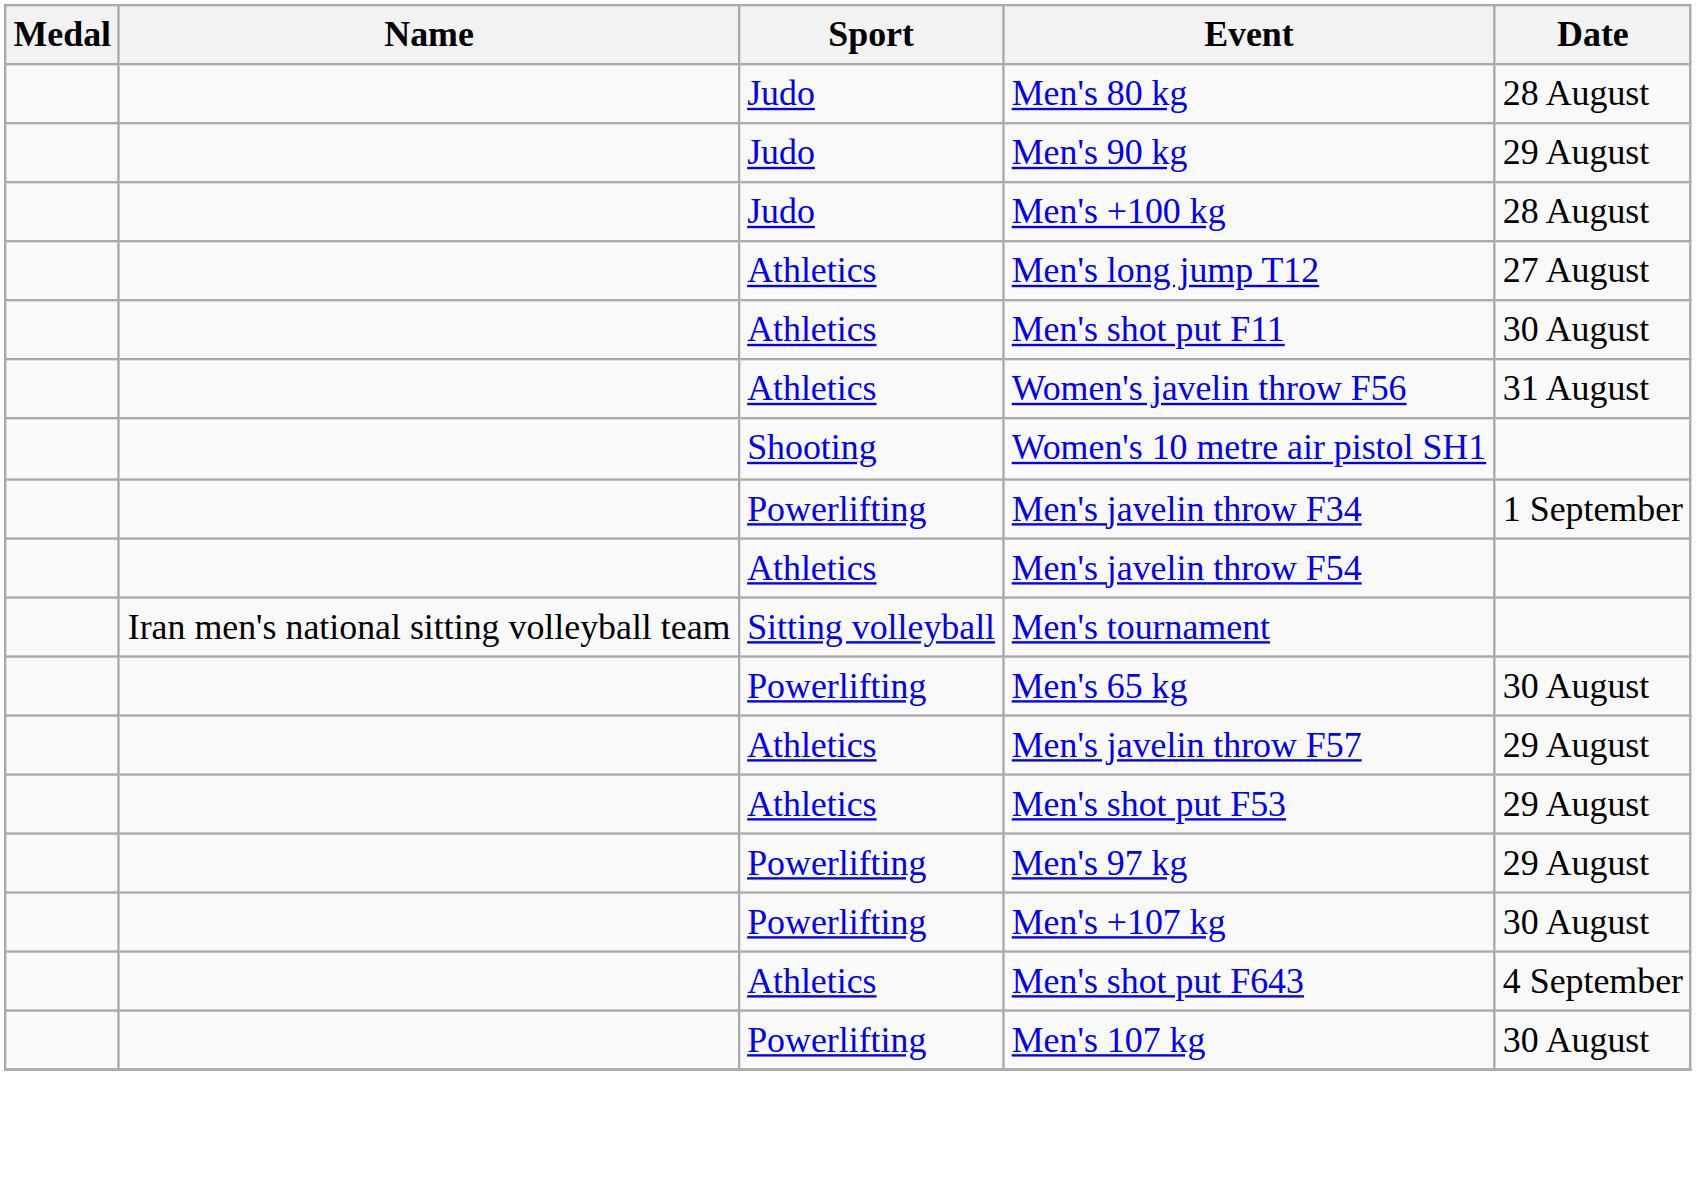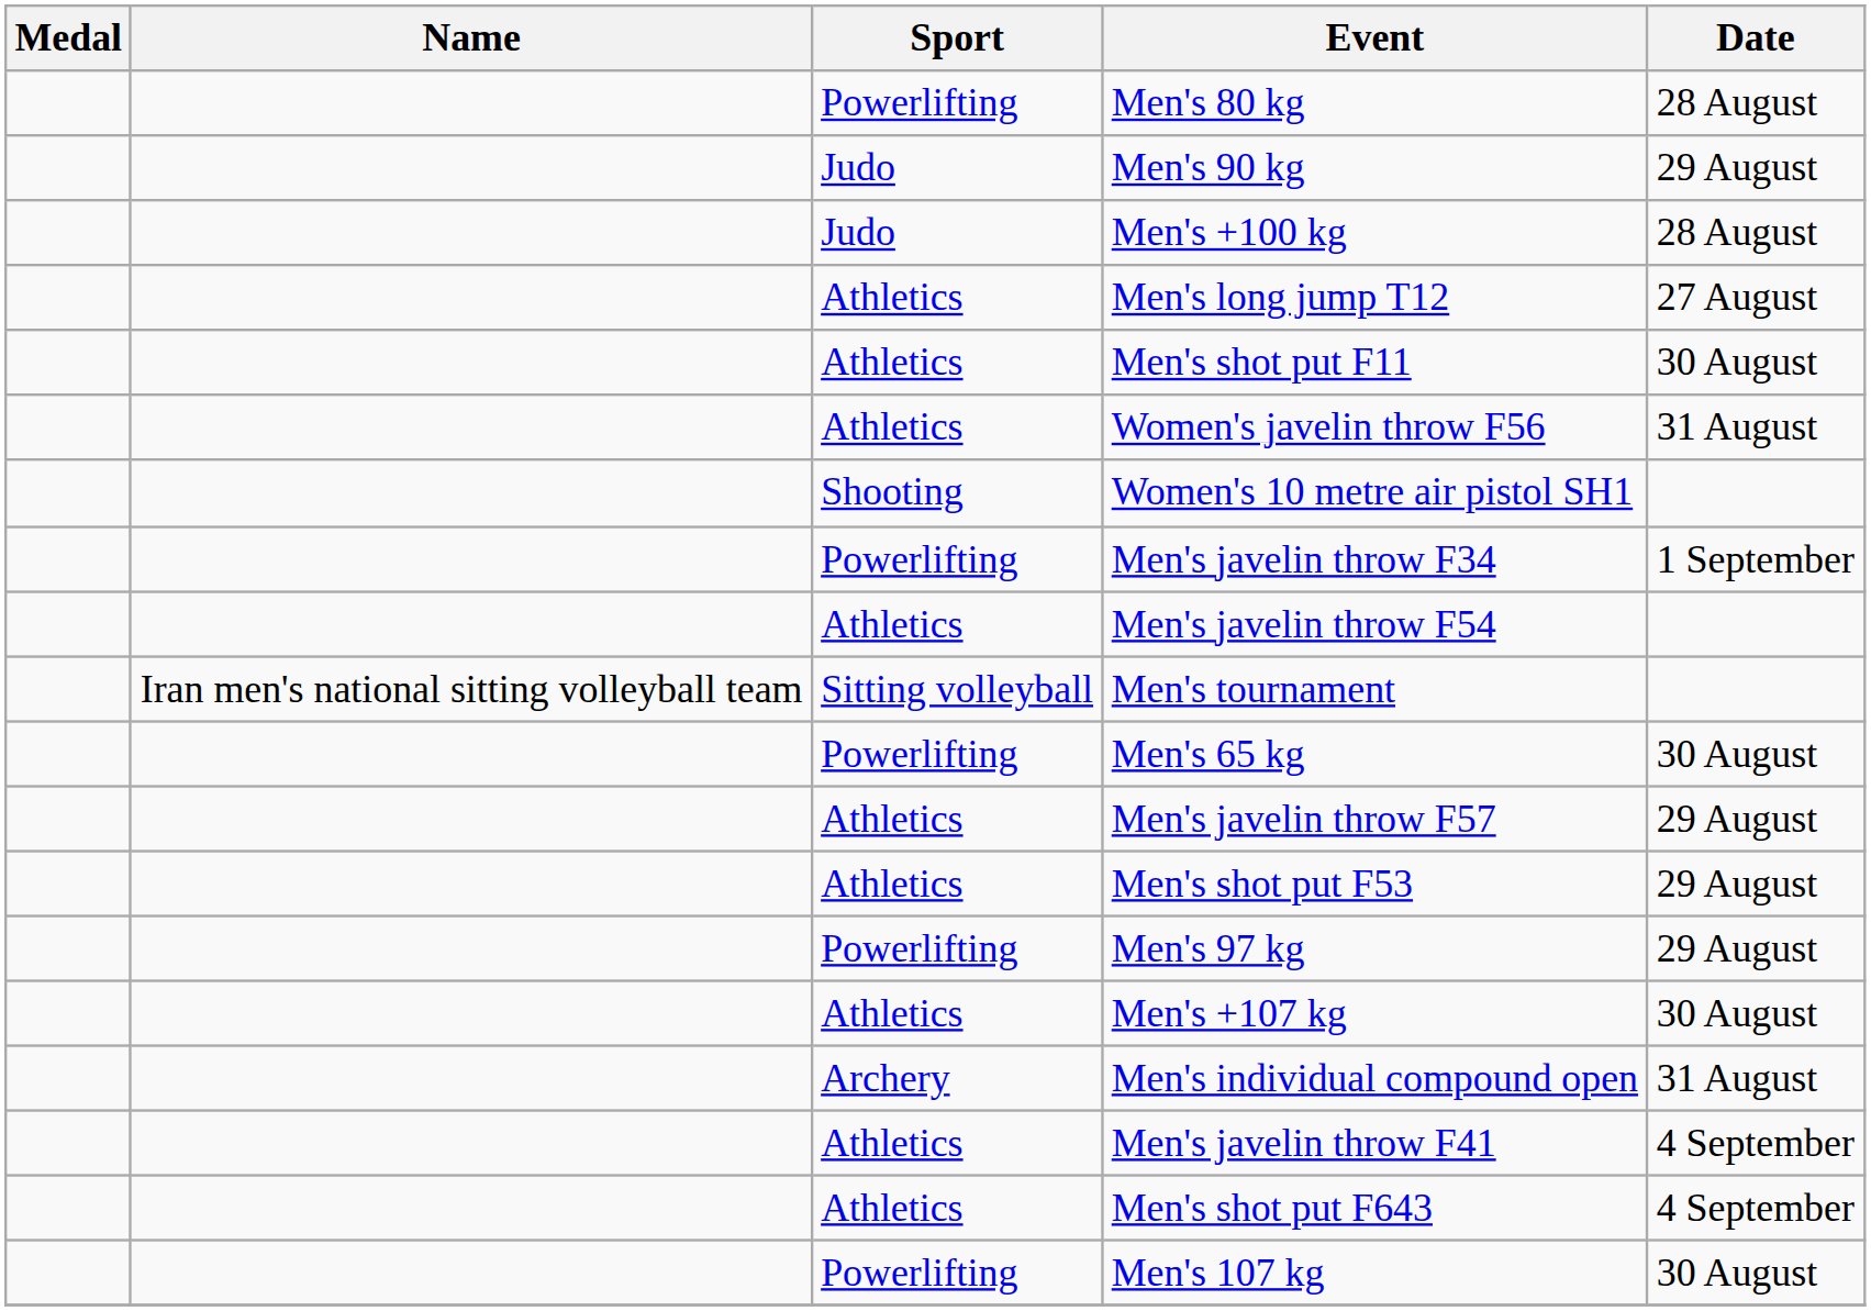Men's 80 kg | Sport: Judo -> Powerlifting
Men's +107 kg | Sport: Powerlifting -> Athletics
+ row: Archery | Men's individual compound open | 31 August
+ row: Athletics | Men's javelin throw F41 | 4 September
